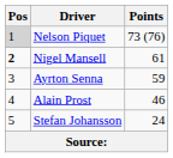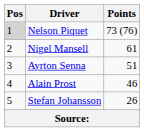Nigel Mansell | Pos: bold -> normal
Ayrton Senna | Points: 59 -> 51
Stefan Johansson | Points: 24 -> 26
